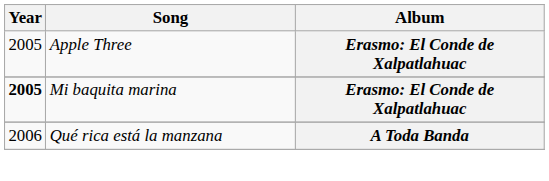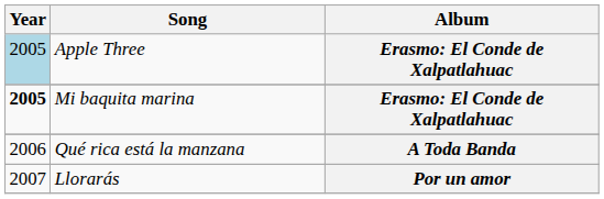Apple Three | Year: no background -> lightblue background
+ row: 2007 | Llorarás | Por un amor
